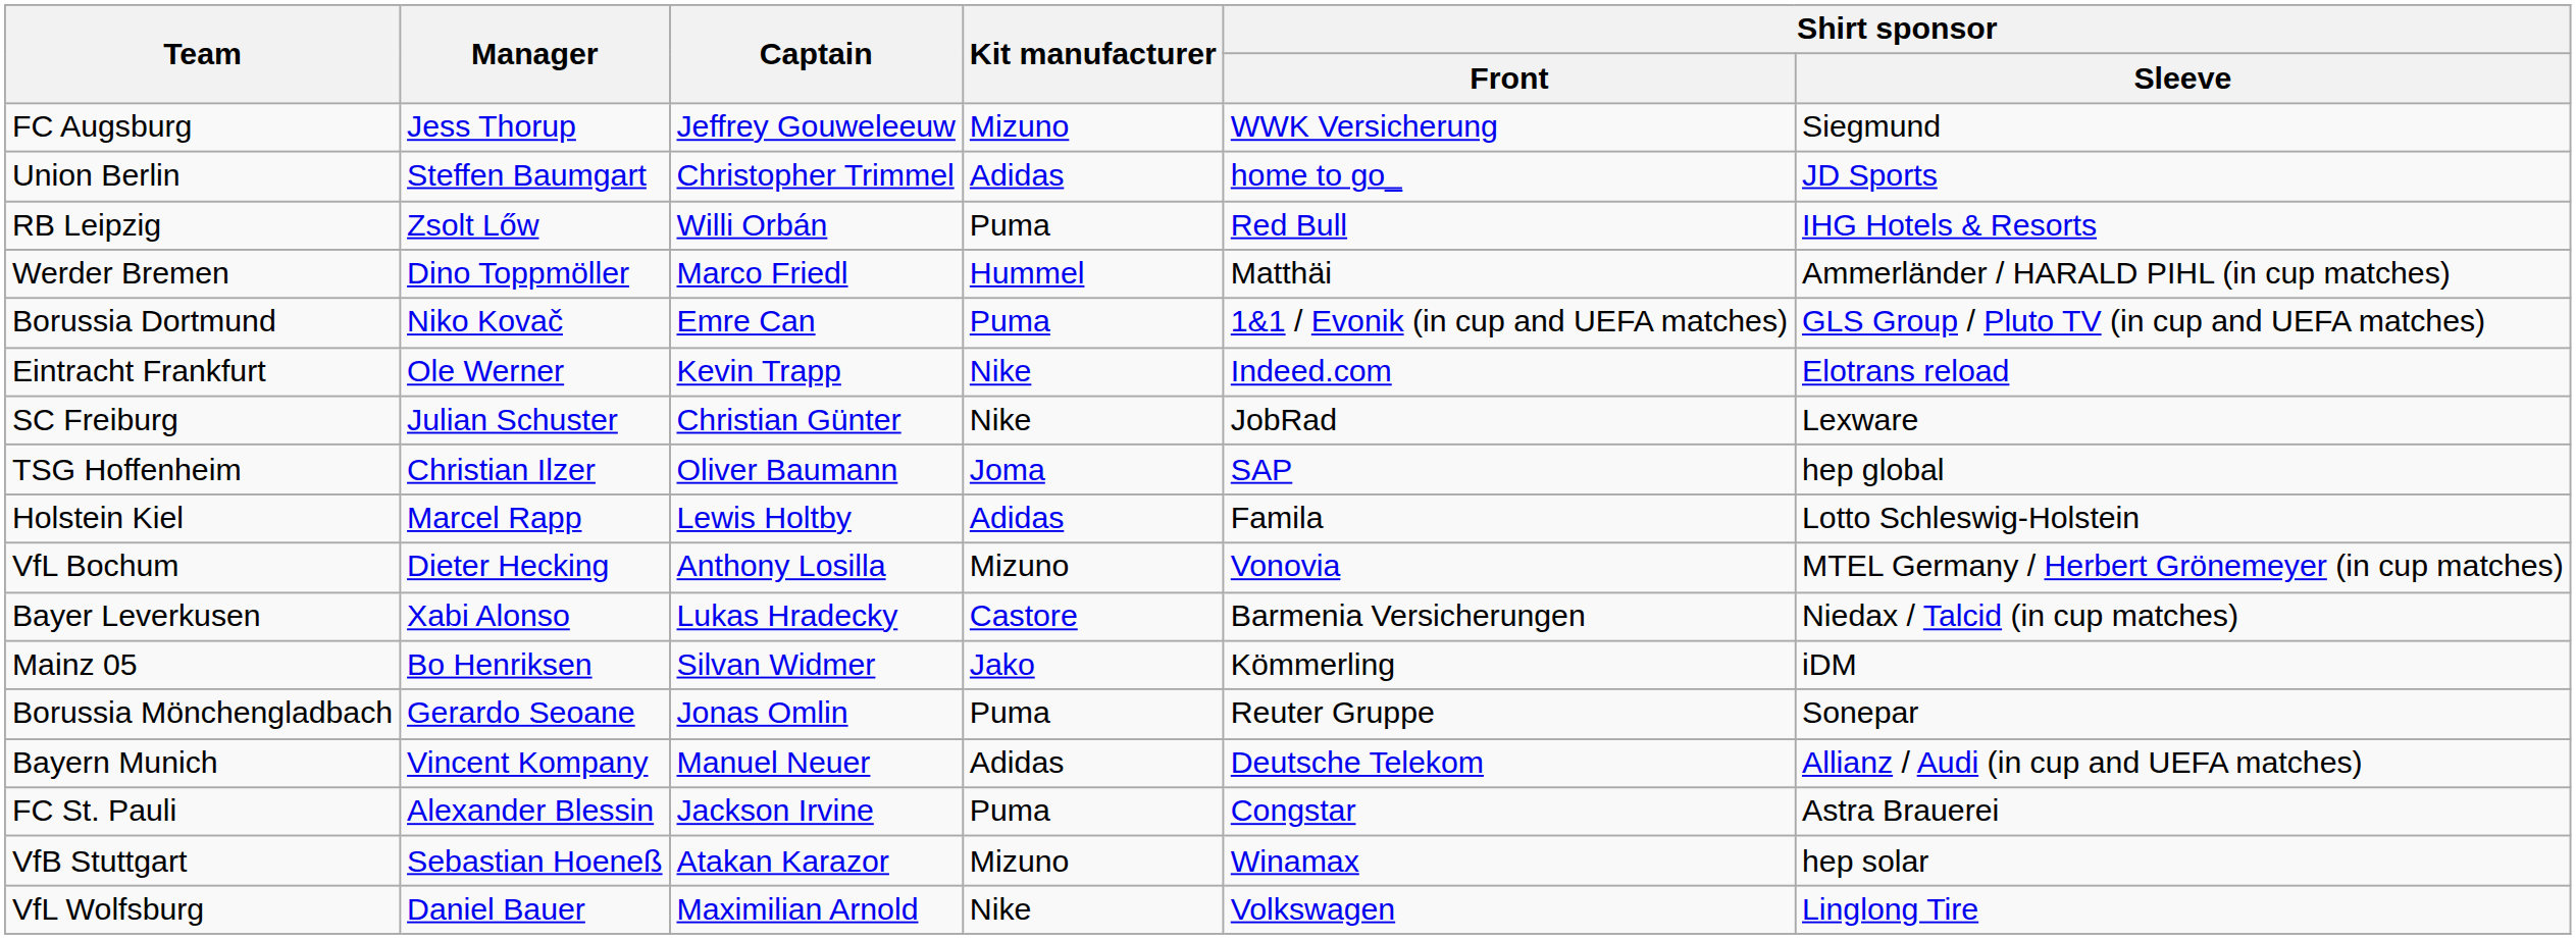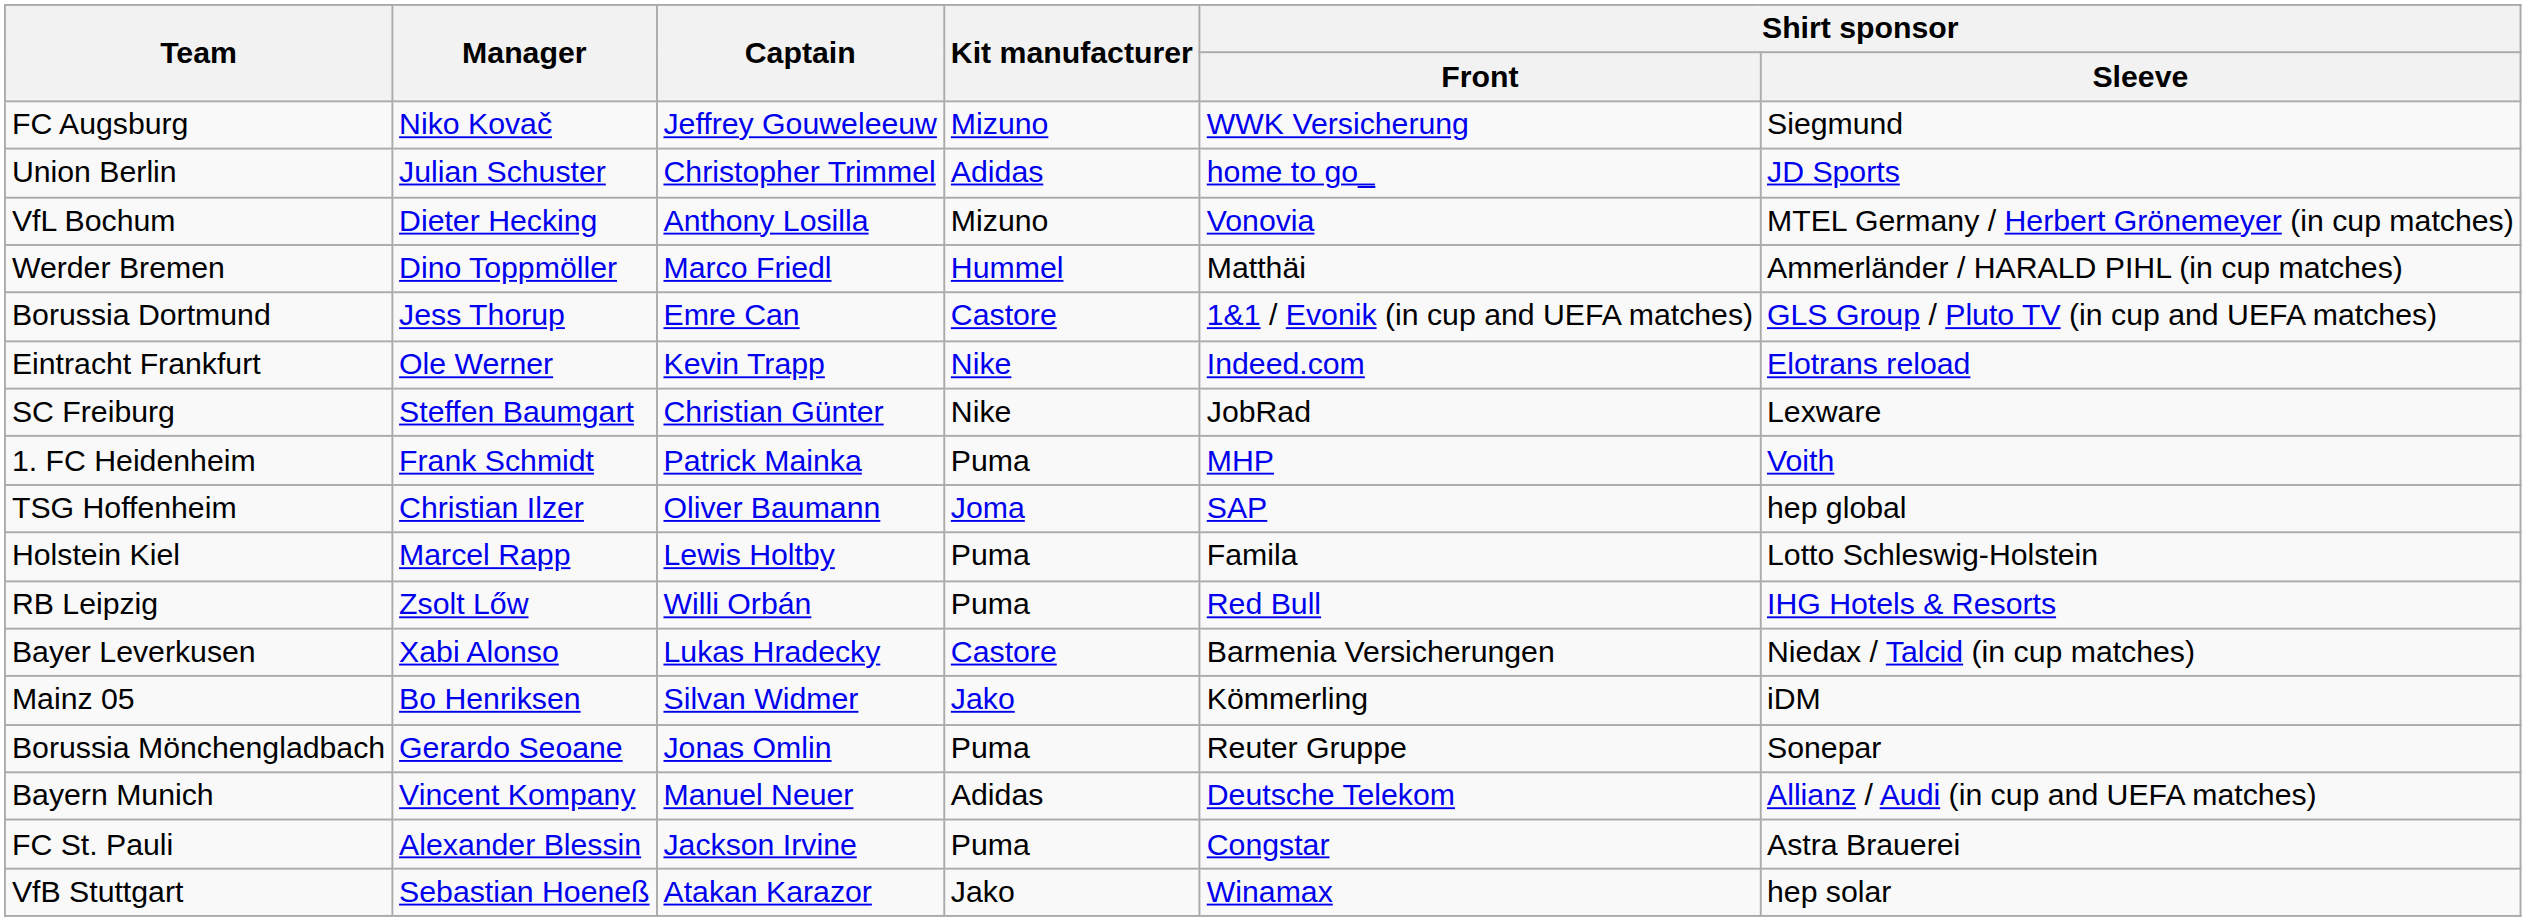FC Augsburg | Manager: Jess Thorup -> Niko Kovač
Union Berlin | Manager: Steffen Baumgart -> Julian Schuster
rows swapped: VfL Bochum <-> RB Leipzig
Borussia Dortmund | Manager: Niko Kovač -> Jess Thorup
Borussia Dortmund | Kit manufacturer: Puma -> Castore
SC Freiburg | Manager: Julian Schuster -> Steffen Baumgart
+ row: 1. FC Heidenheim | Frank Schmidt | Patrick Mainka | Puma | MHP | Voith
Holstein Kiel | Kit manufacturer: Adidas -> Puma
VfB Stuttgart | Kit manufacturer: Mizuno -> Jako
- row: VfL Wolfsburg | Daniel Bauer | Maximilian Arnold | Nike | Volkswagen | Linglong Tire
